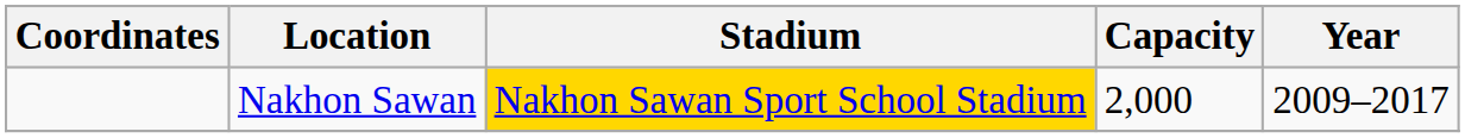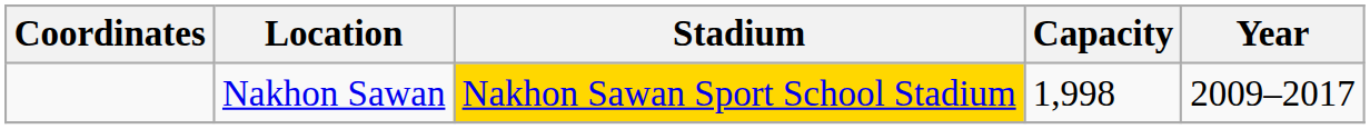Nakhon Sawan | Capacity: 2,000 -> 1,998
